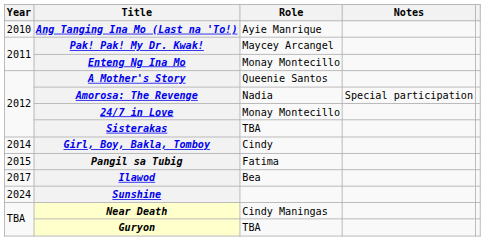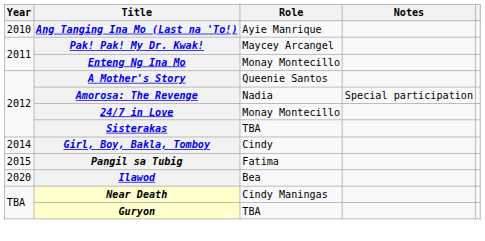Ilawod | Year: 2017 -> 2020
- row: 2024 | Sunshine
